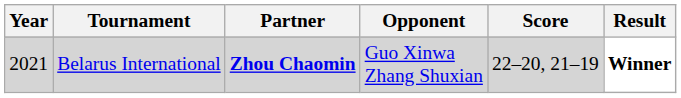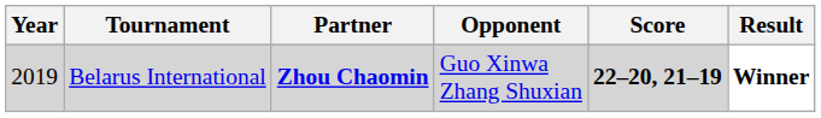Belarus International | Year: 2021 -> 2019
Belarus International | Score: normal -> bold
